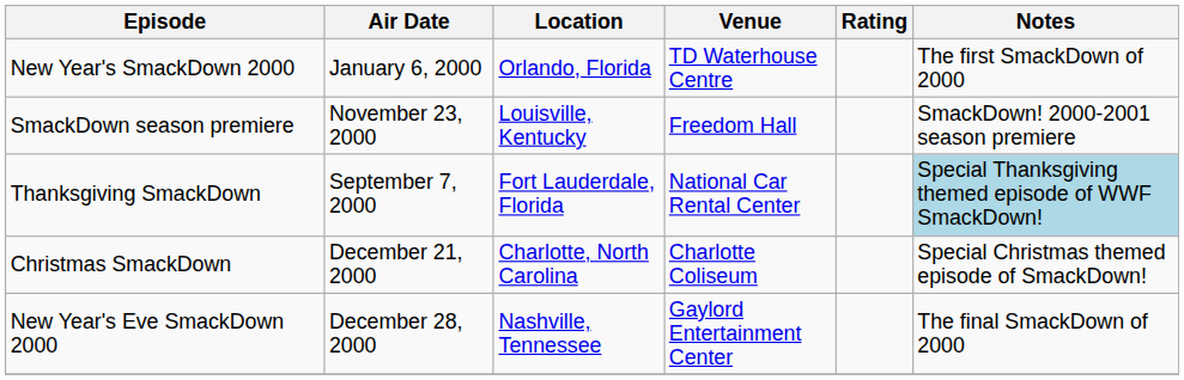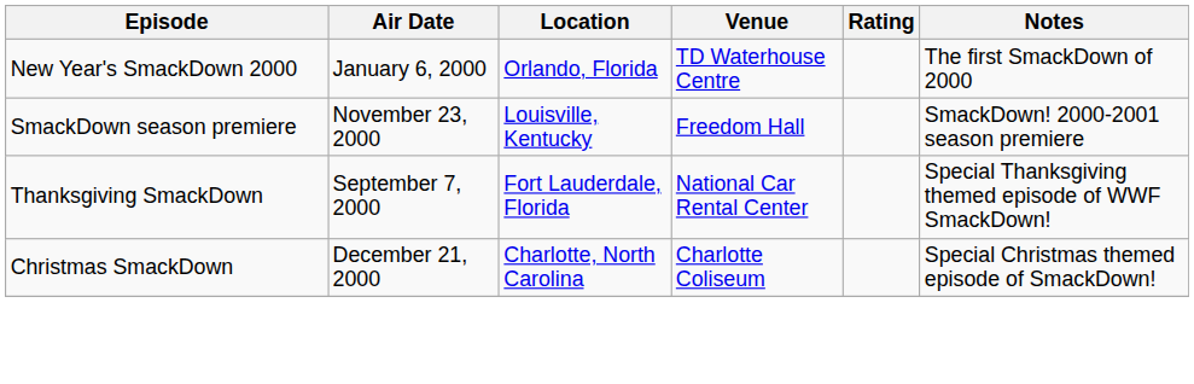Thanksgiving SmackDown | Notes: lightblue background -> no background
- row: New Year's Eve SmackDown 2000 | December 28, 2000 | Nashville, Tennessee | Gaylord Entertainment Center | The final SmackDown of 2000
